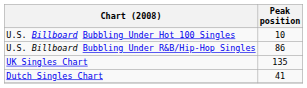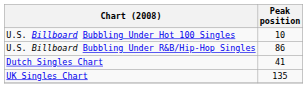rows swapped: UK Singles Chart <-> Dutch Singles Chart
